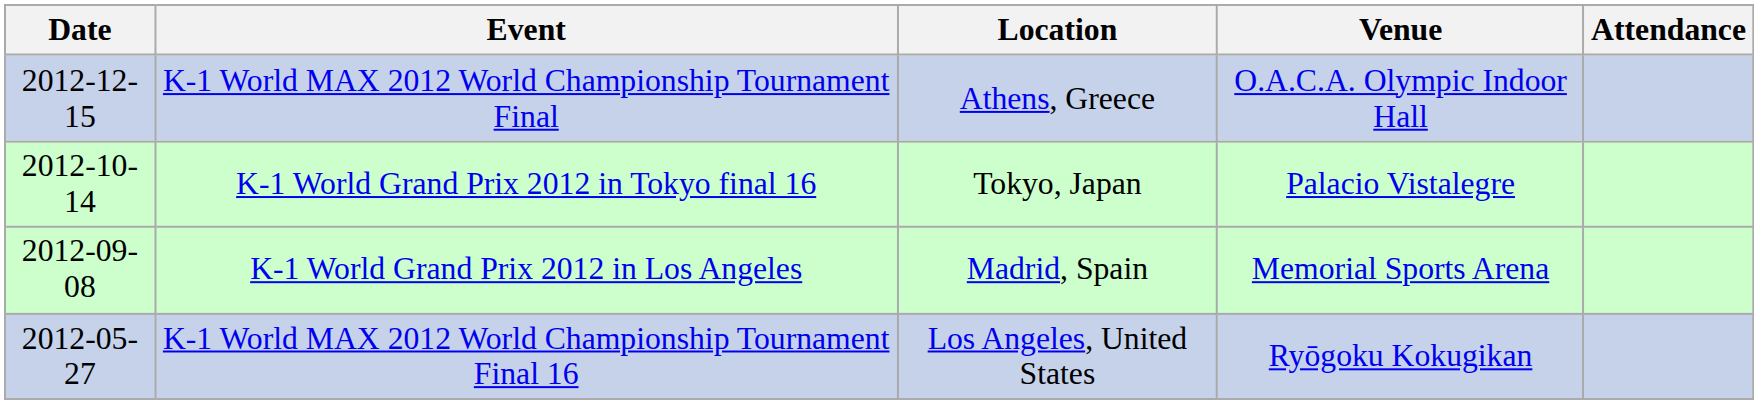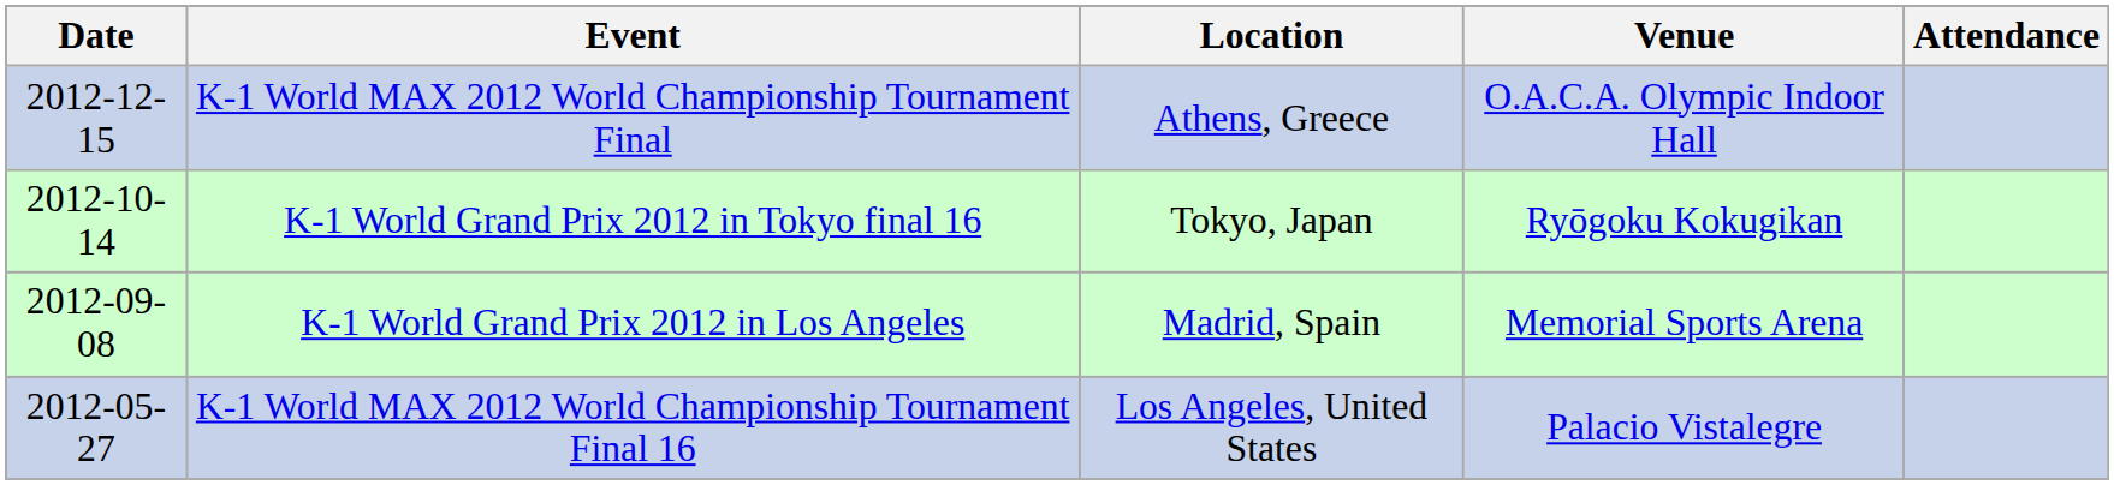K-1 World Grand Prix 2012 in Tokyo final 16 | Venue: Palacio Vistalegre -> Ryōgoku Kokugikan
K-1 World MAX 2012 World Championship Tournament Final 16 | Venue: Ryōgoku Kokugikan -> Palacio Vistalegre
